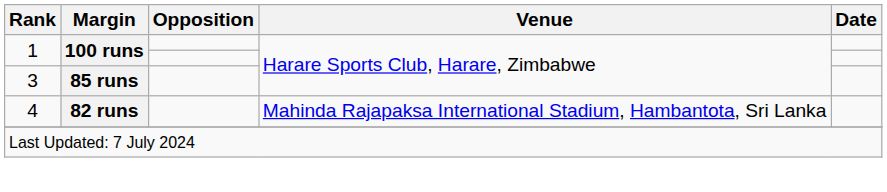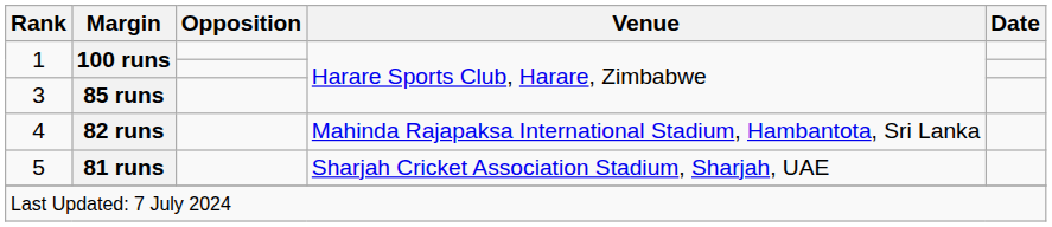+ row: 5 | 81 runs | Sharjah Cricket Association Stadium, Sharjah, UAE
